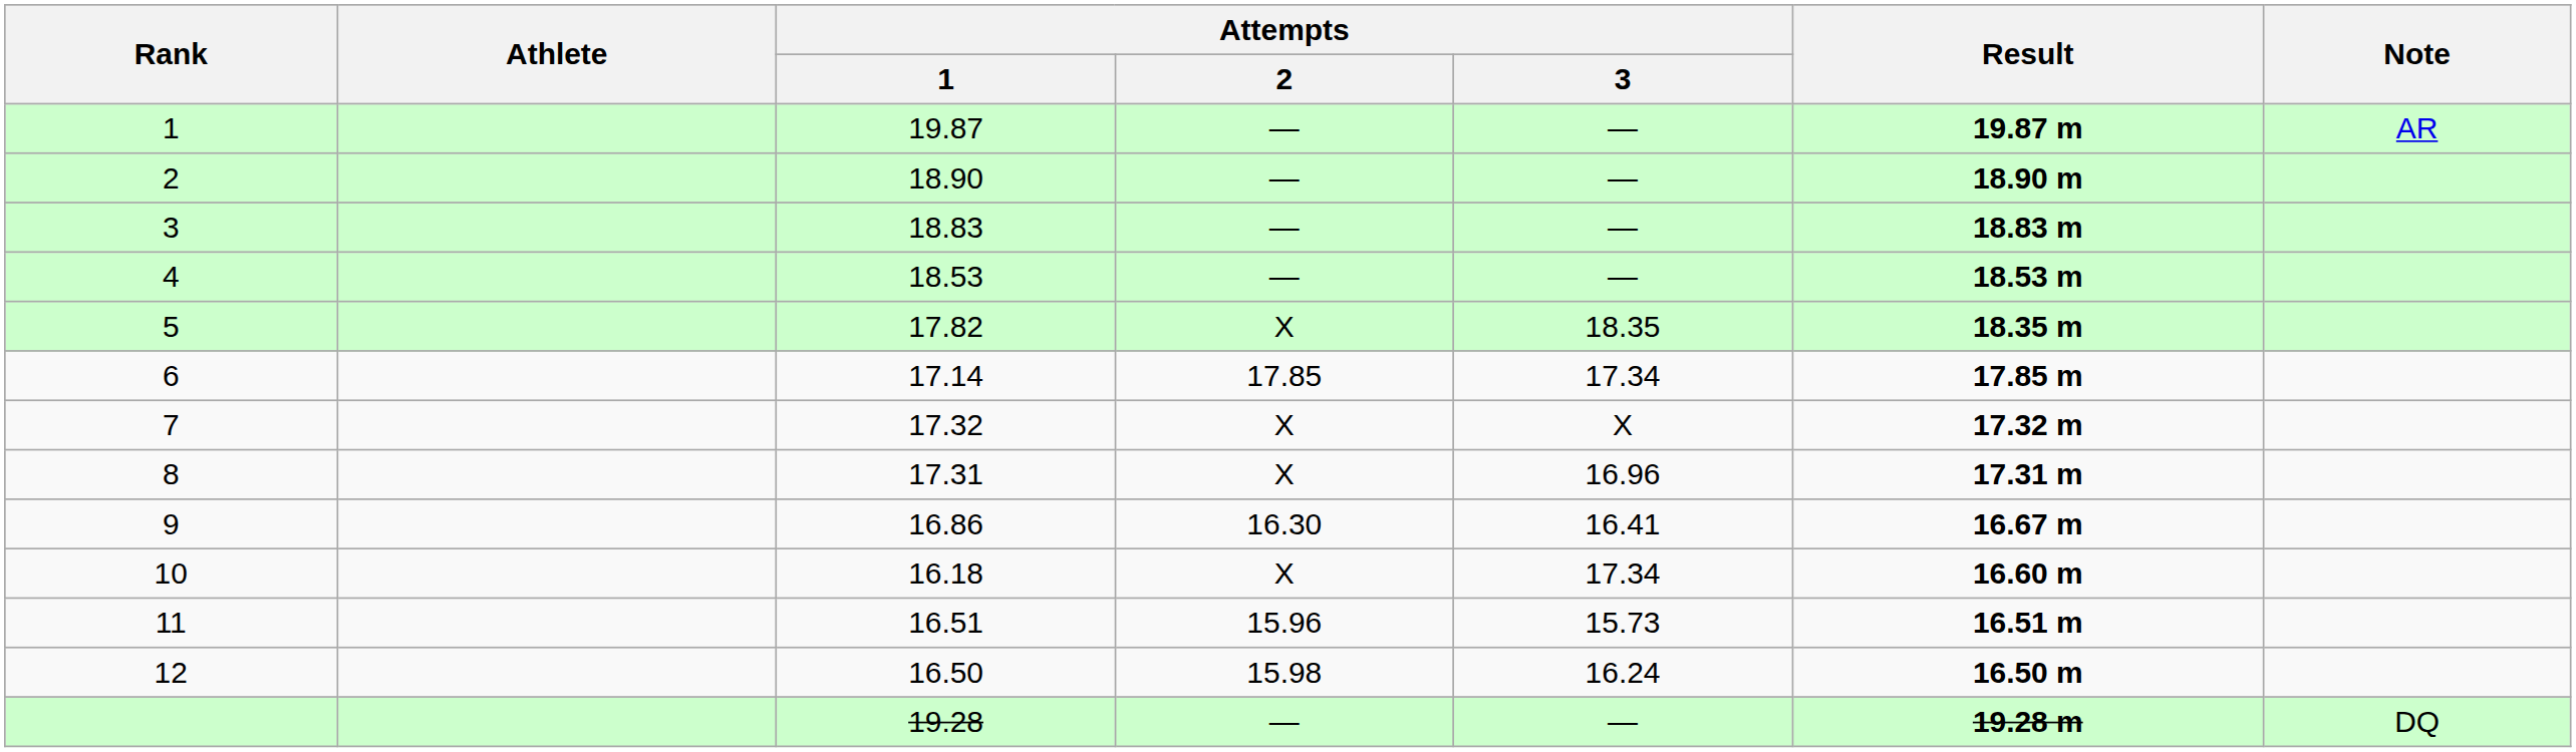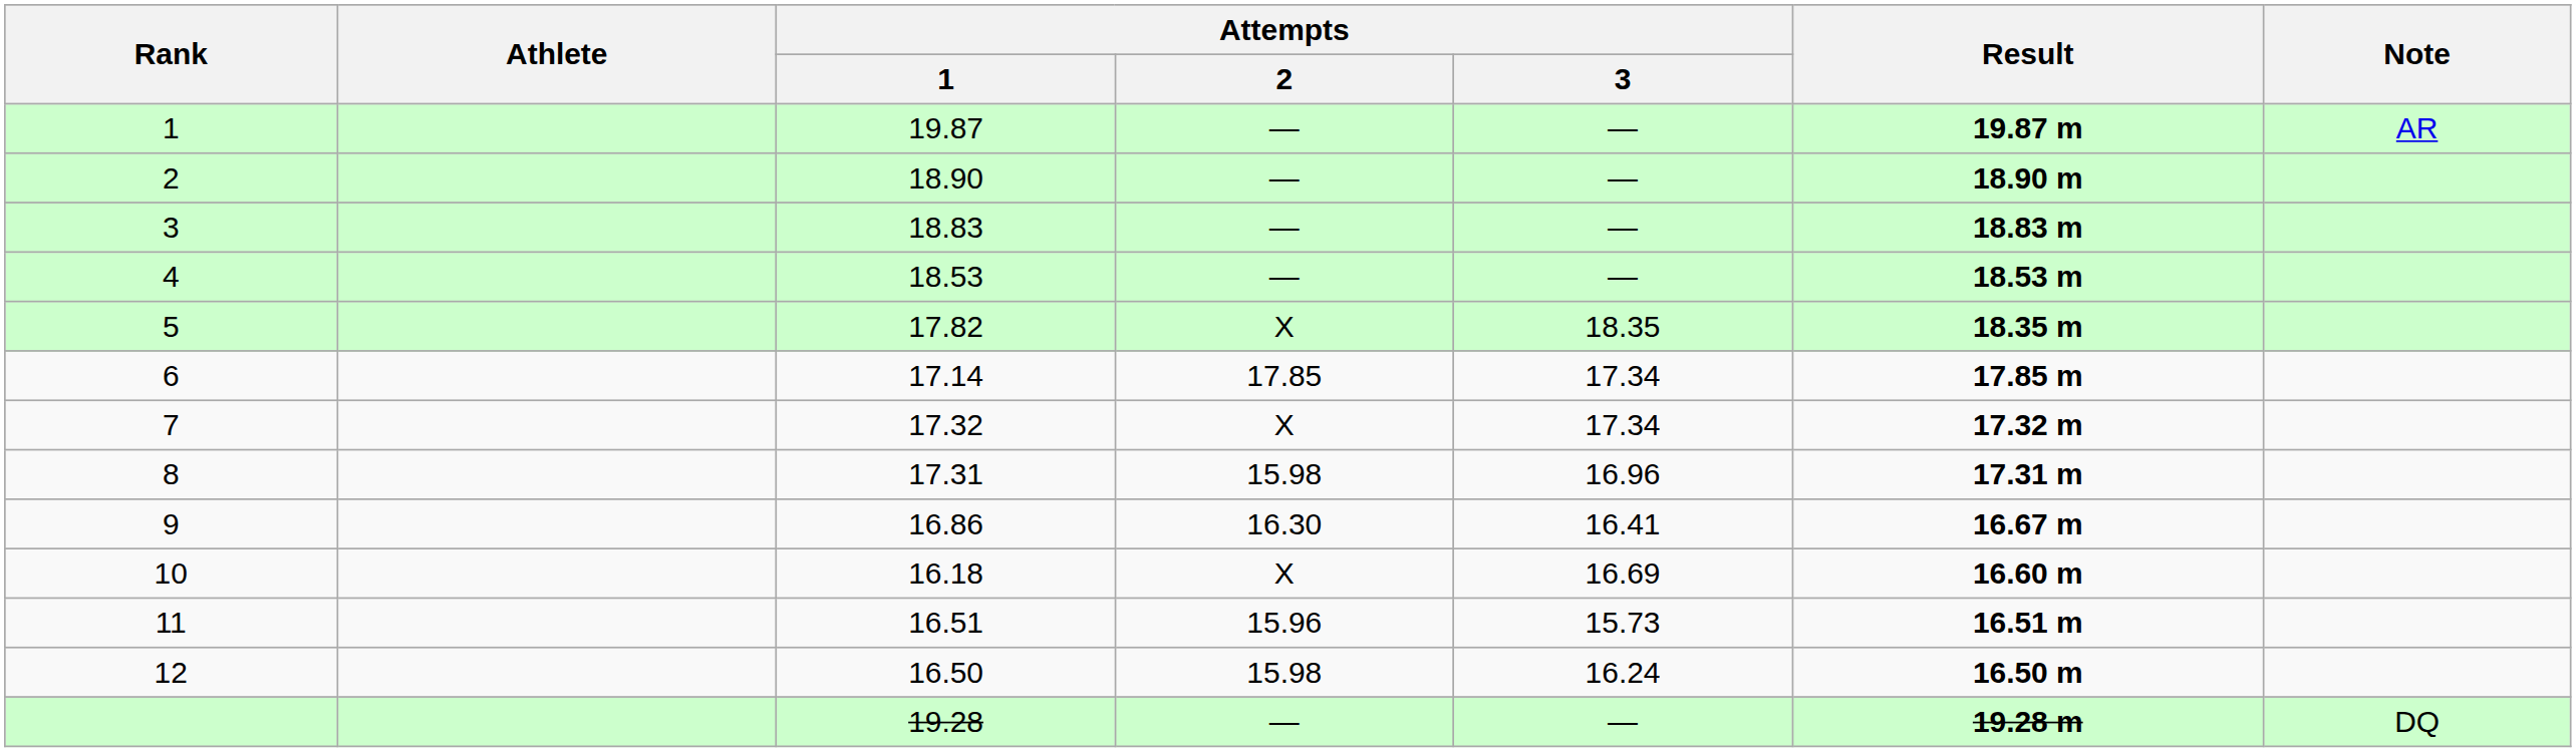7 | Attempts / 3: X -> 17.34
8 | Attempts / 2: X -> 15.98
10 | Attempts / 3: 17.34 -> 16.69
